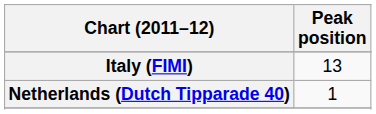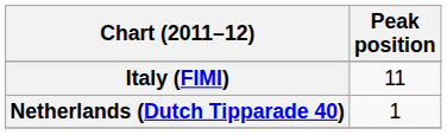Italy (FIMI) | Peak position: 13 -> 11
